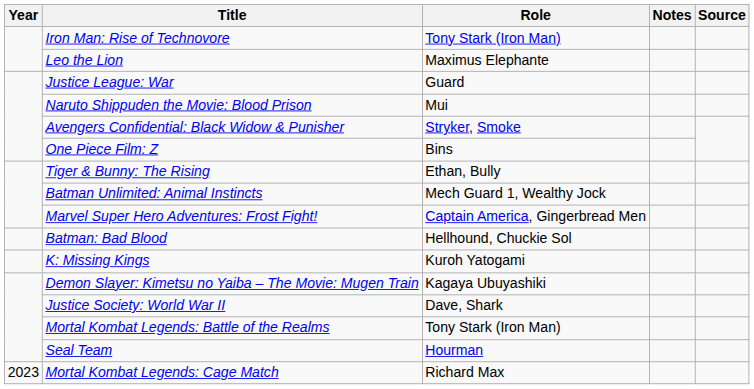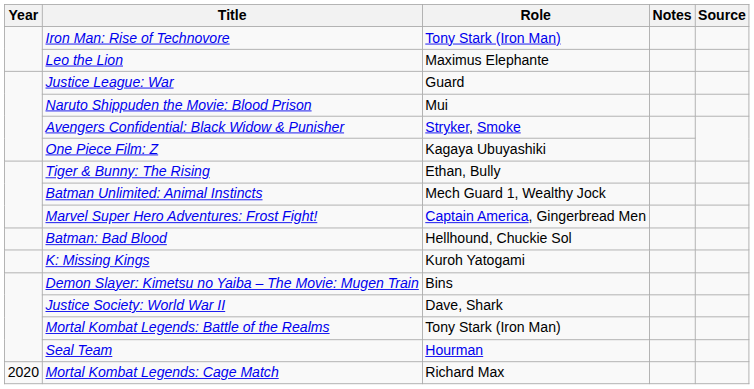One Piece Film: Z | Role: Bins -> Kagaya Ubuyashiki
Demon Slayer: Kimetsu no Yaiba – The Movie: Mugen Train | Role: Kagaya Ubuyashiki -> Bins
Mortal Kombat Legends: Cage Match | Year: 2023 -> 2020
